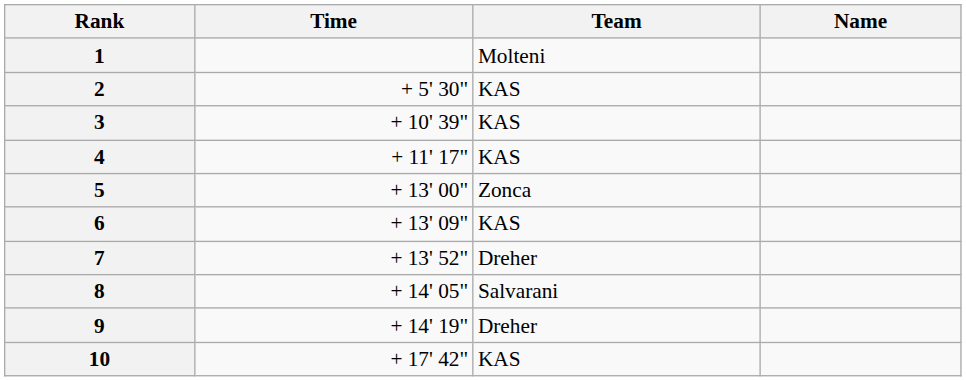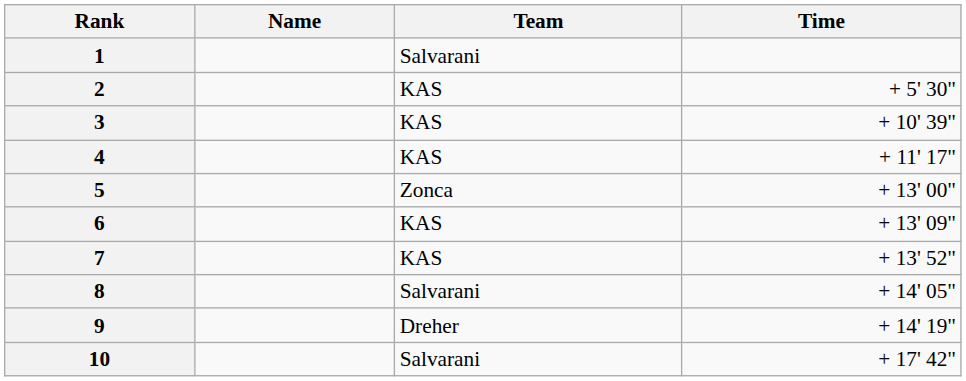columns swapped: Name <-> Time
1 | Team: Molteni -> Salvarani
7 | Team: Dreher -> KAS
10 | Team: KAS -> Salvarani
